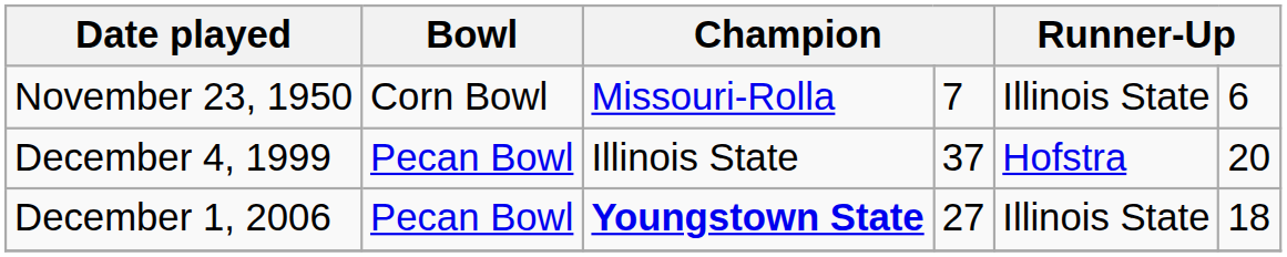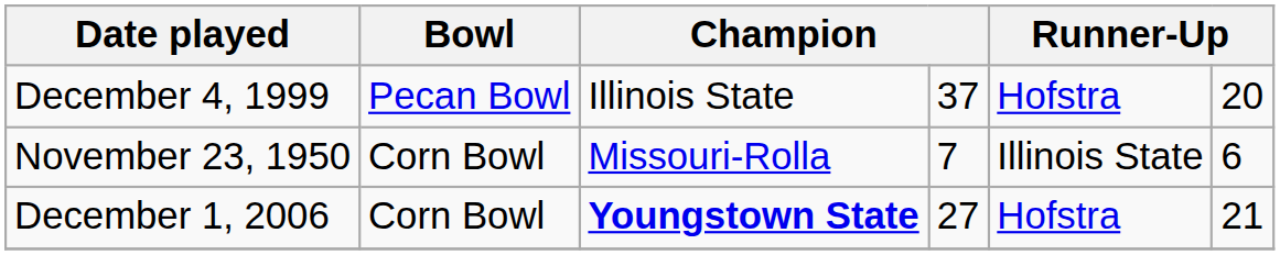rows swapped: November 23, 1950 <-> December 4, 1999
December 1, 2006 | Bowl: Pecan Bowl -> Corn Bowl
December 1, 2006 | column 5: Illinois State -> Hofstra
December 1, 2006 | column 6: 18 -> 21
